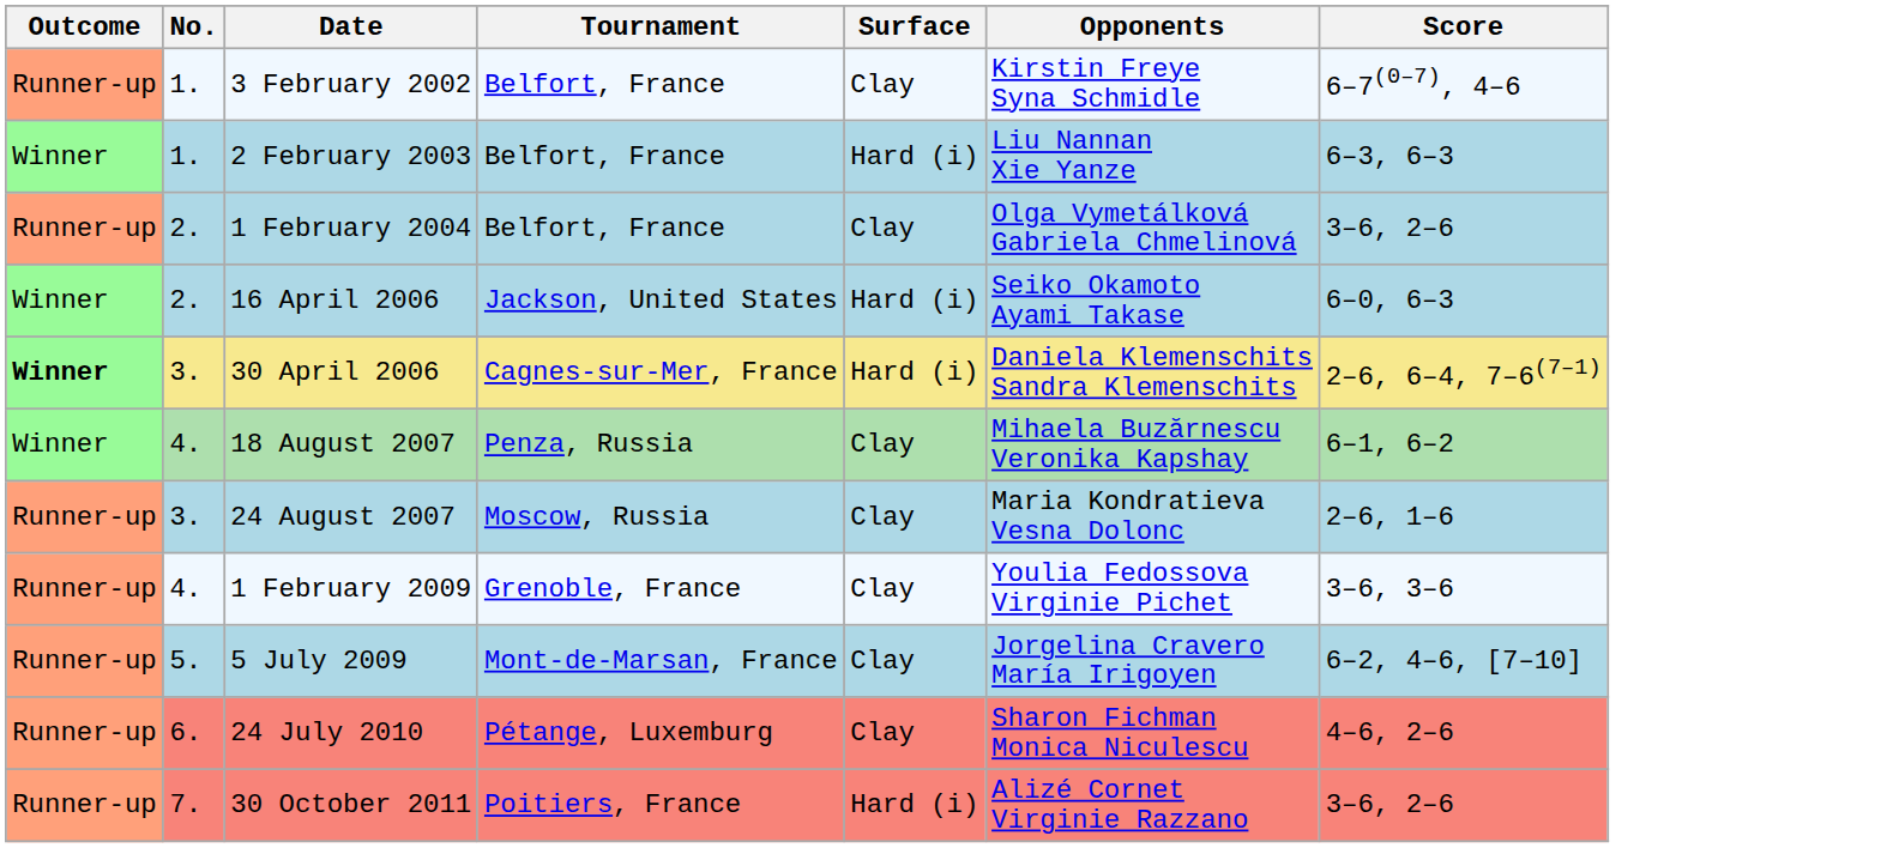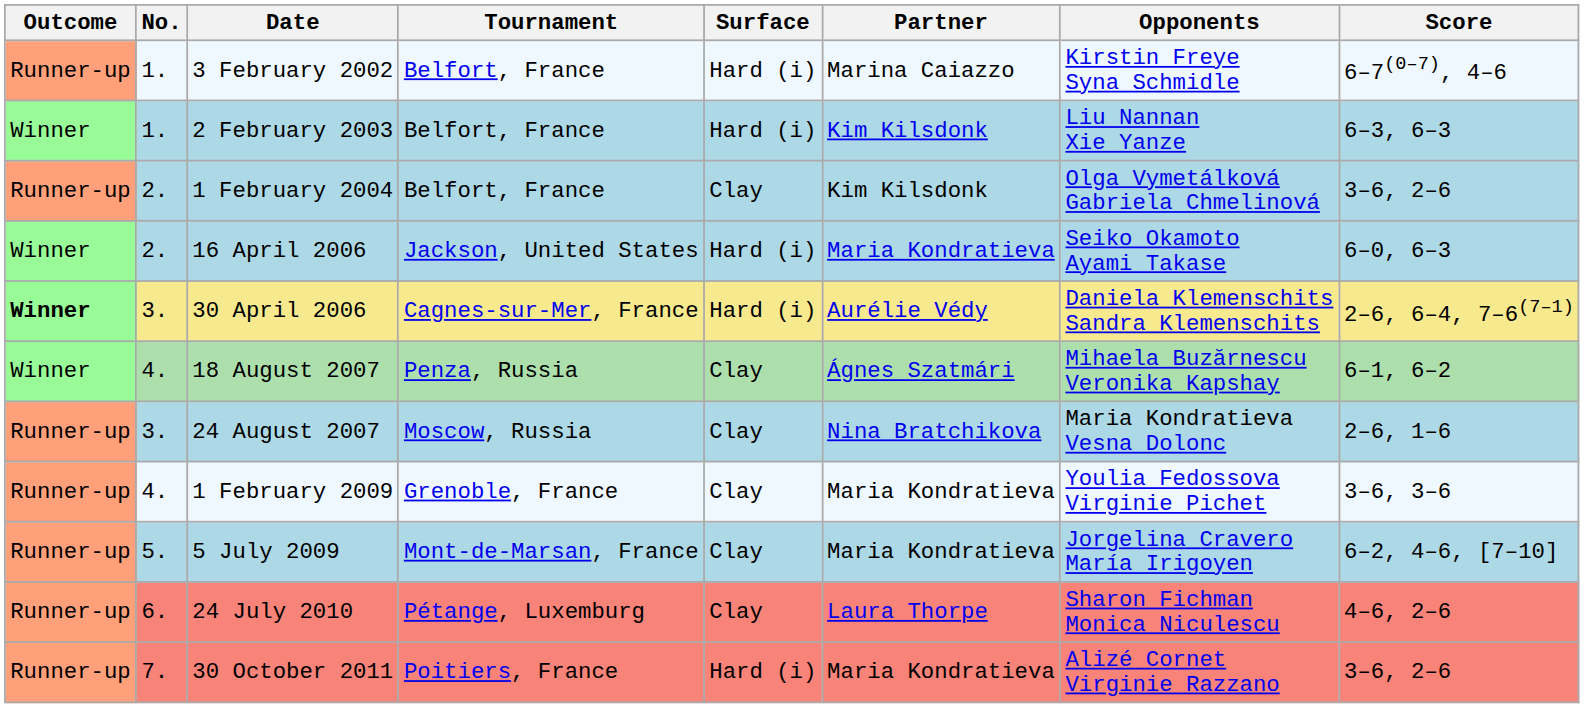+ column: Partner | Marina Caiazzo | Kim Kilsdonk | Kim Kilsdonk | Maria Kondratieva | Aurélie Védy | Ágnes Szatmári | Nina Bratchikova | Maria Kondratieva | Maria Kondratieva | Laura Thorpe | Maria Kondratieva
3 February 2002 | Surface: Clay -> Hard (i)
